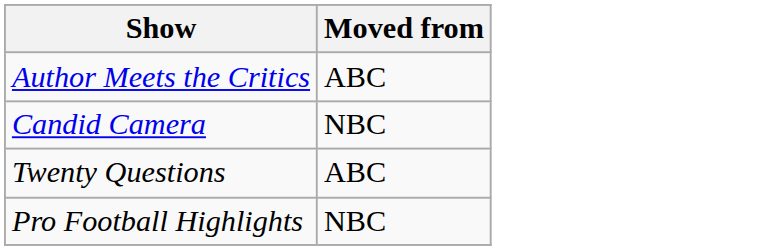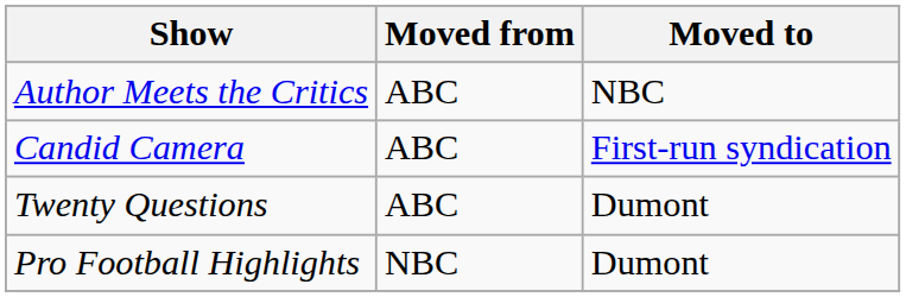+ column: Moved to | NBC | First-run syndication | Dumont | Dumont
Candid Camera | Moved from: NBC -> ABC
